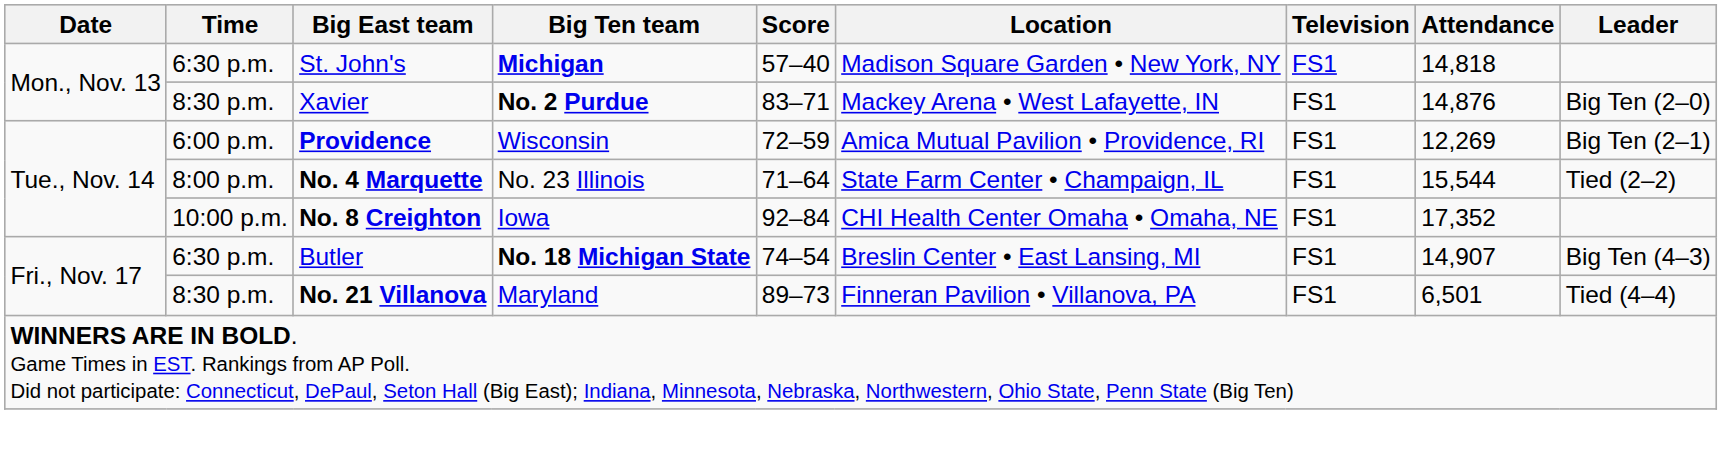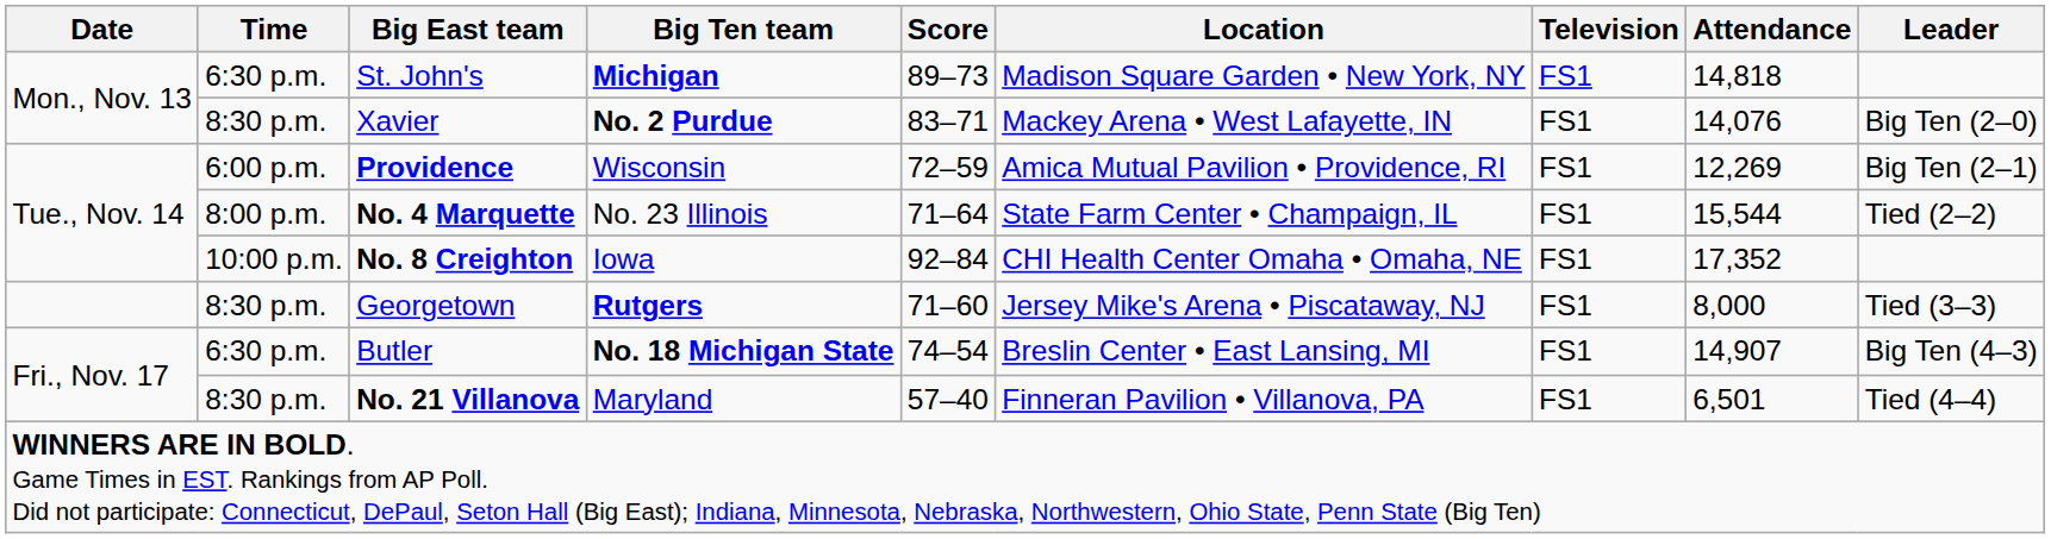St. John's | Score: 57–40 -> 89–73
Xavier | Attendance: 14,876 -> 14,076
+ row: 8:30 p.m. | Georgetown | Rutgers | 71–60 | Jersey Mike's Arena • Piscataway, NJ | FS1 | 8,000 | Tied (3–3)
No. 21 Villanova | Score: 89–73 -> 57–40
